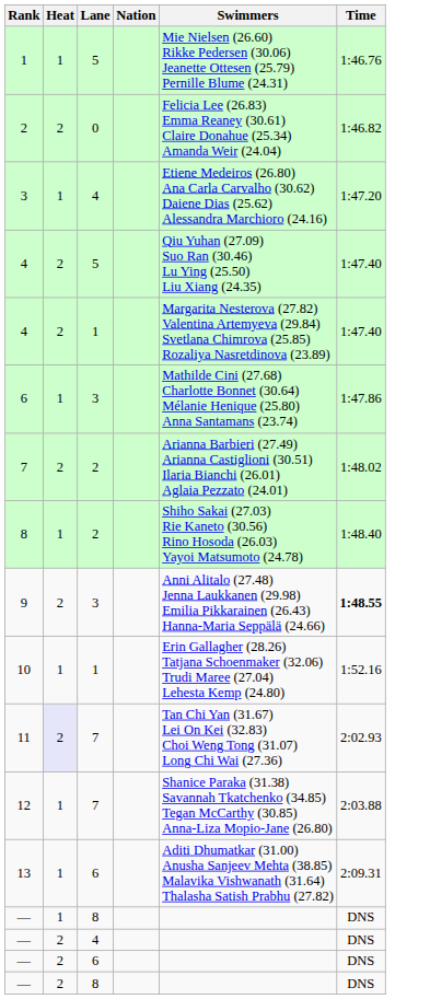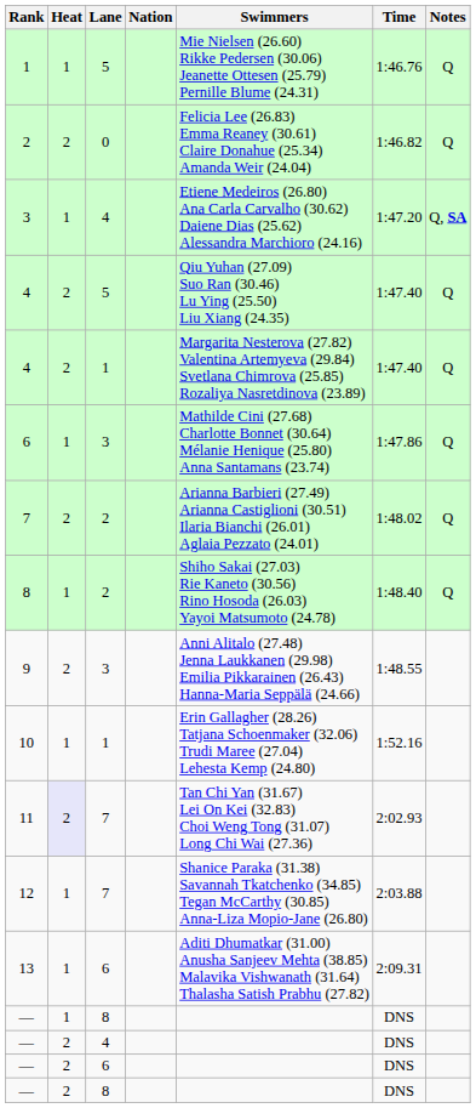+ column: Notes | Q | Q | Q, SA | Q | Q | Q | Q | Q
9 | Time: bold -> normal
